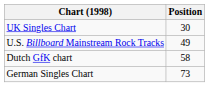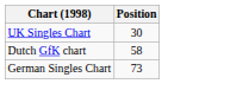- row: U.S. Billboard Mainstream Rock Tracks | 49
